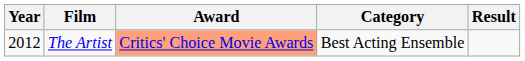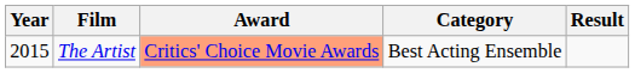The Artist | Year: 2012 -> 2015
